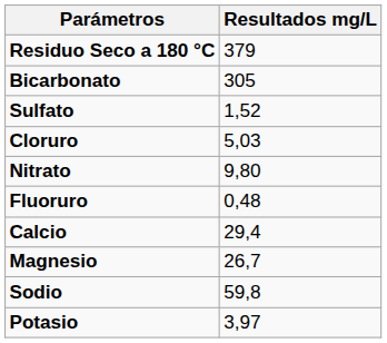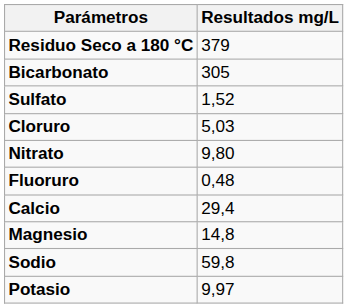Magnesio | Resultados mg/L: 26,7 -> 14,8
Potasio | Resultados mg/L: 3,97 -> 9,97
